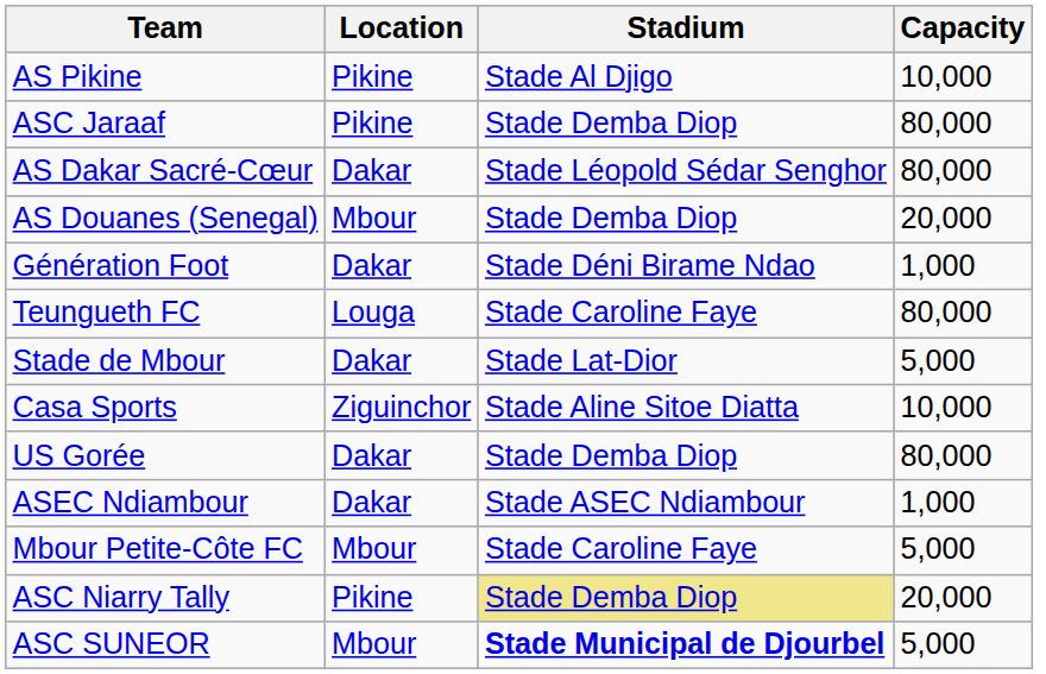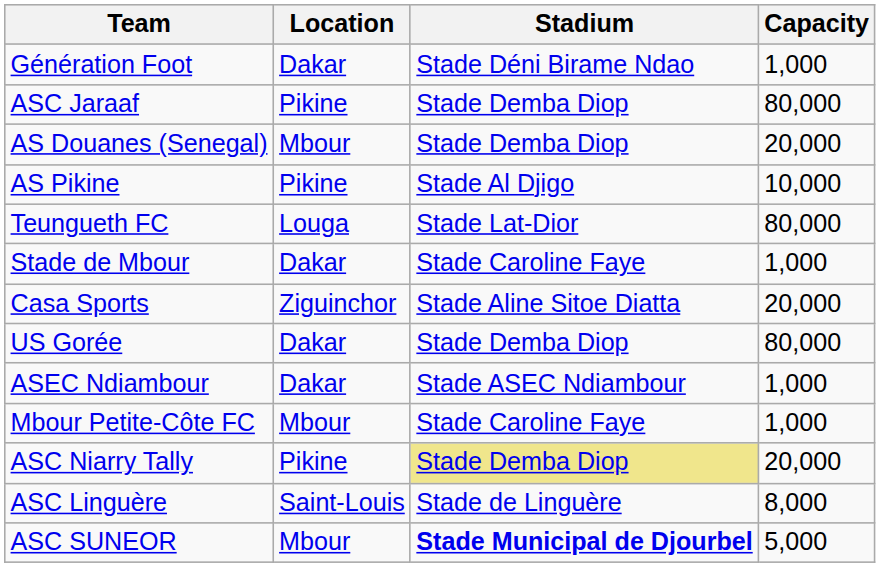rows swapped: Génération Foot <-> AS Pikine
- row: AS Dakar Sacré-Cœur | Dakar | Stade Léopold Sédar Senghor | 80,000
Teungueth FC | Stadium: Stade Caroline Faye -> Stade Lat-Dior
Stade de Mbour | Stadium: Stade Lat-Dior -> Stade Caroline Faye
Stade de Mbour | Capacity: 5,000 -> 1,000
Casa Sports | Capacity: 10,000 -> 20,000
Mbour Petite-Côte FC | Capacity: 5,000 -> 1,000
+ row: ASC Linguère | Saint-Louis | Stade de Linguère | 8,000
